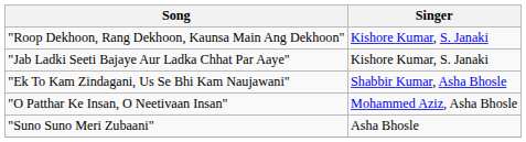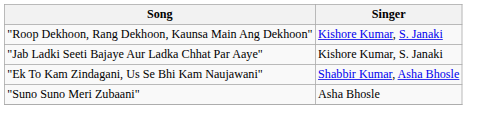- row: "O Patthar Ke Insan, O Neetivaan Insan" | Mohammed Aziz, Asha Bhosle
